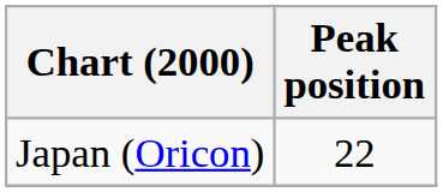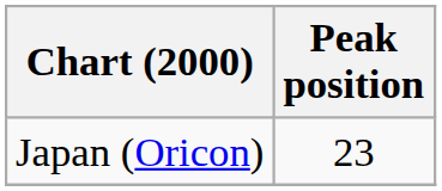Japan (Oricon) | Peak position: 22 -> 23
